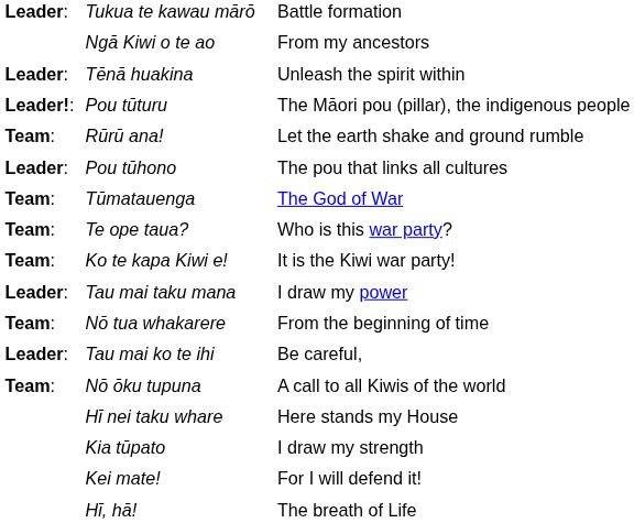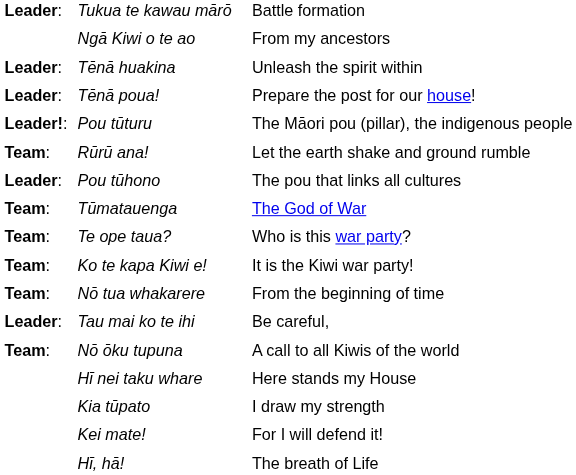+ row: Leader: | Tēnā poua! | Prepare the post for our house!
- row: Leader: | Tau mai taku mana | I draw my power
